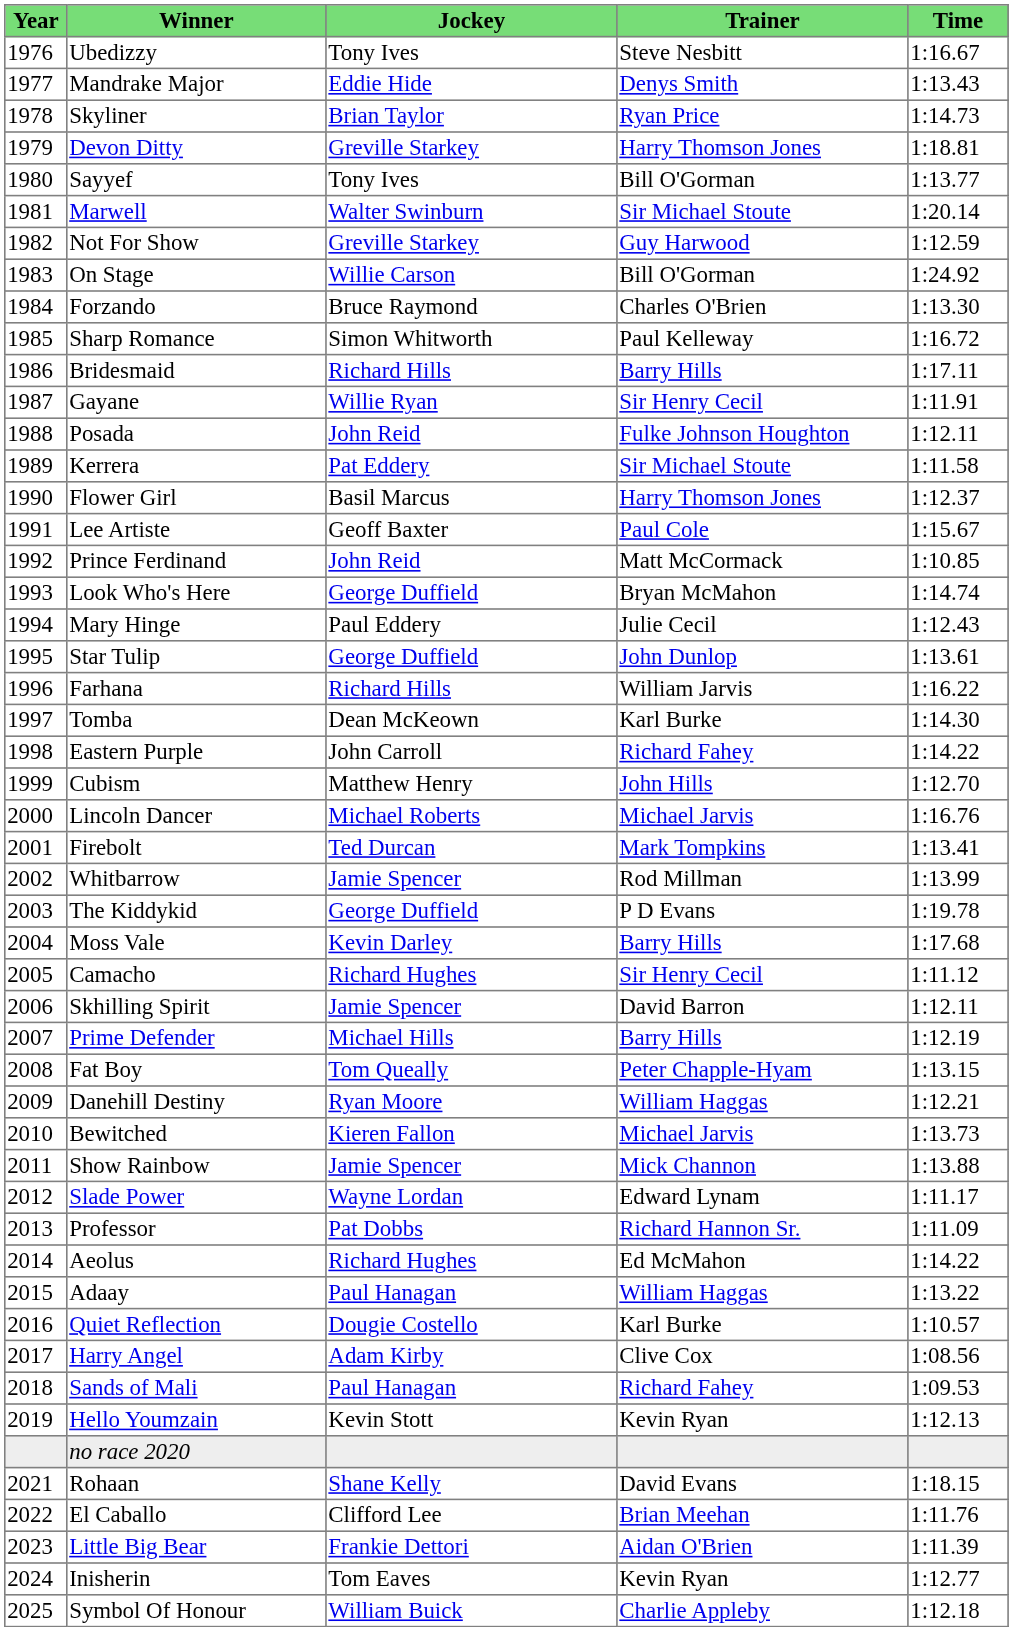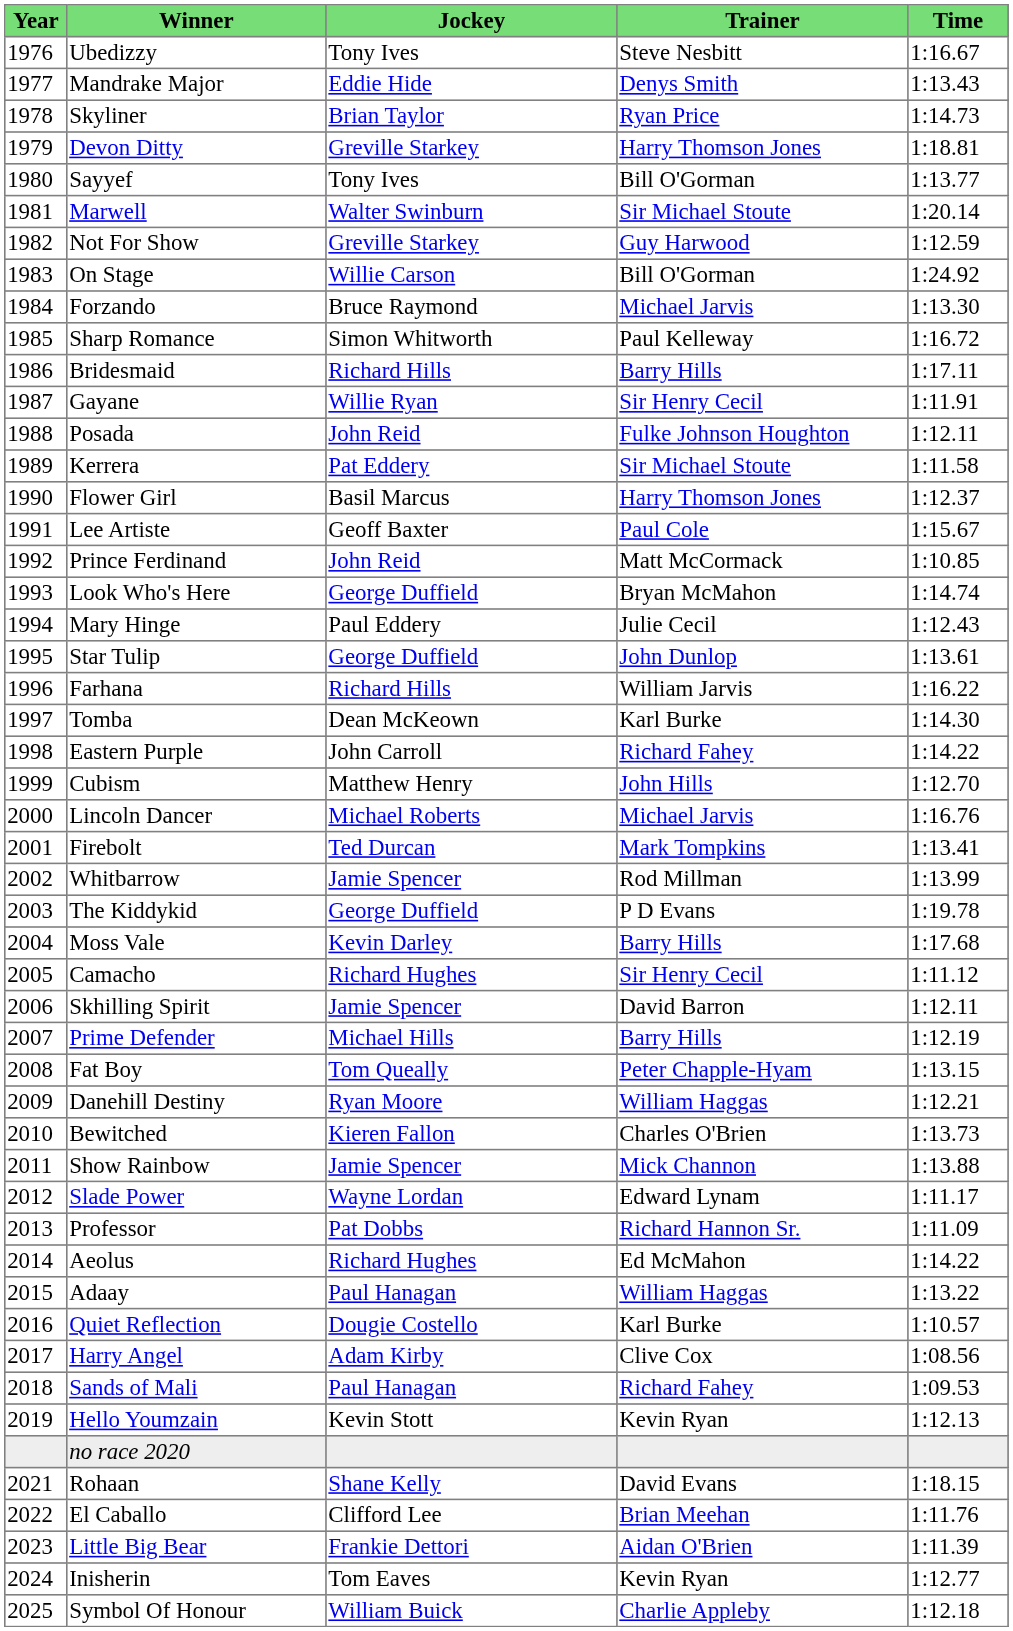Forzando | Trainer: Charles O'Brien -> Michael Jarvis
Bewitched | Trainer: Michael Jarvis -> Charles O'Brien
